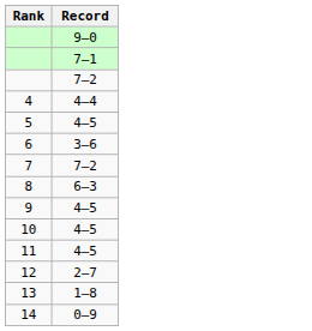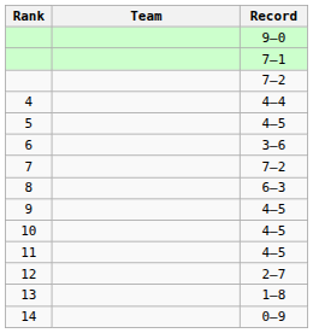+ column: Team
